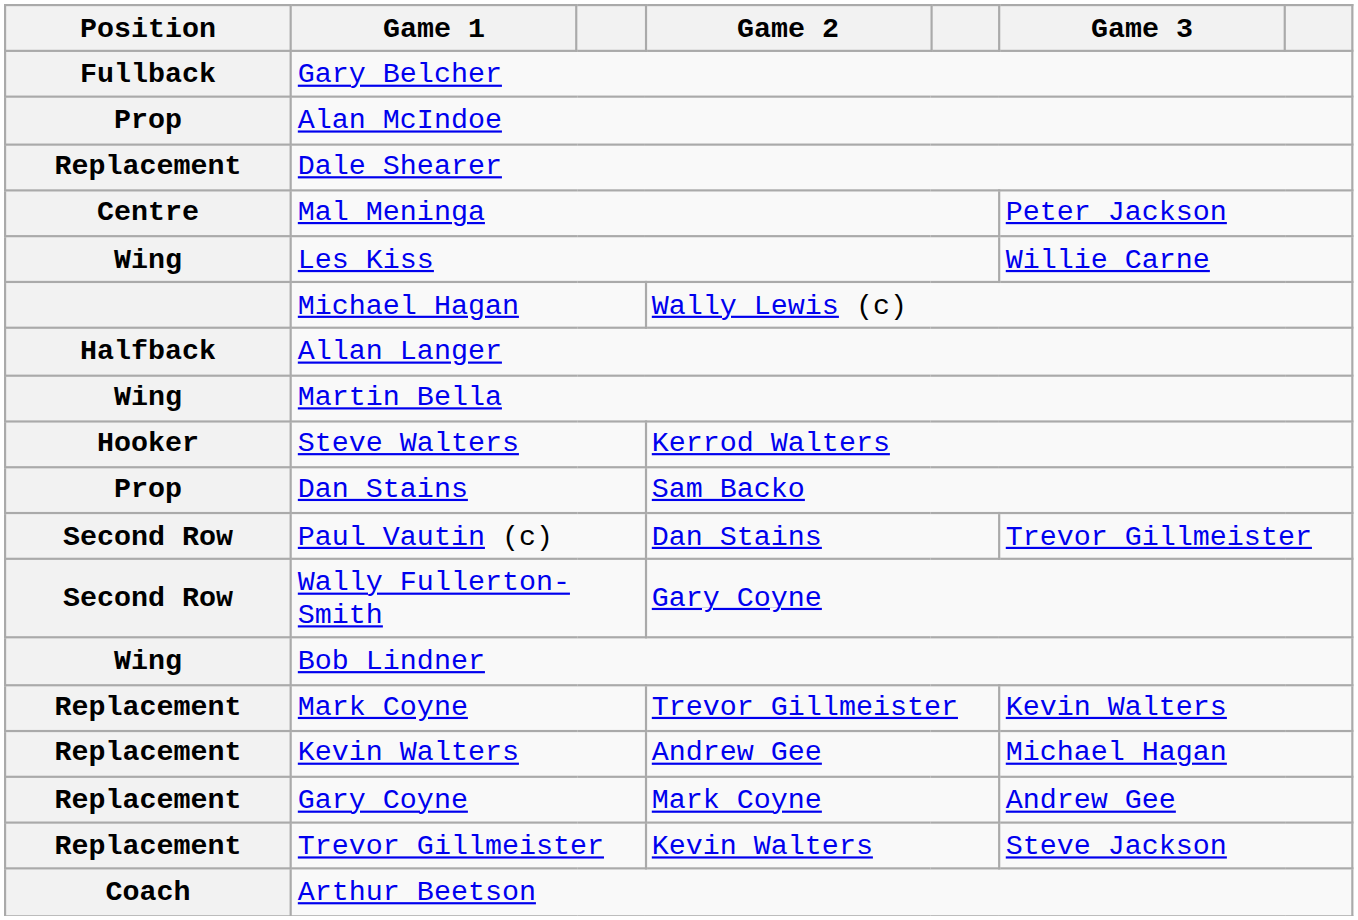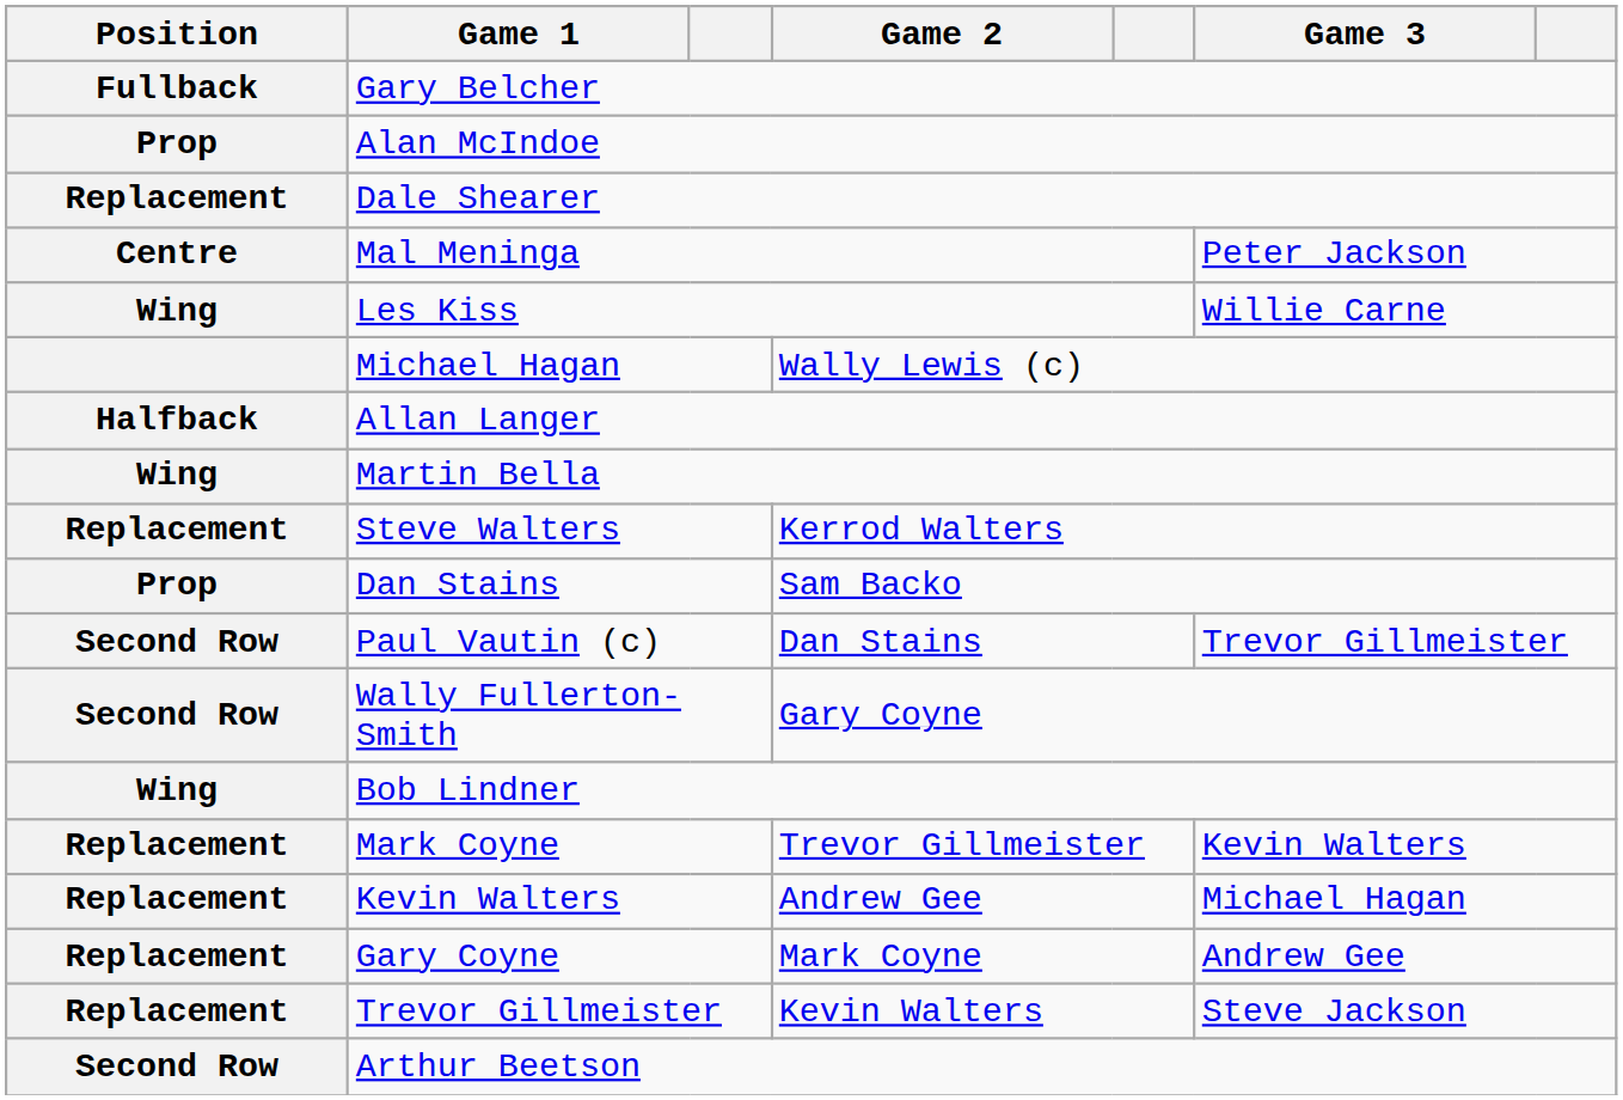Steve Walters | Position: Hooker -> Replacement
Arthur Beetson | Position: Coach -> Second Row
